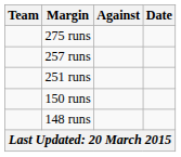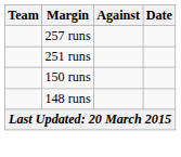- row: 275 runs
